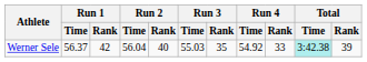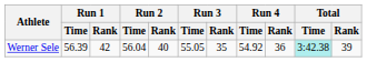Werner Sele | Run 1 / Time: 56.37 -> 56.39
Werner Sele | Run 3 / Time: 55.03 -> 55.05
Werner Sele | Run 4 / Rank: 33 -> 36
